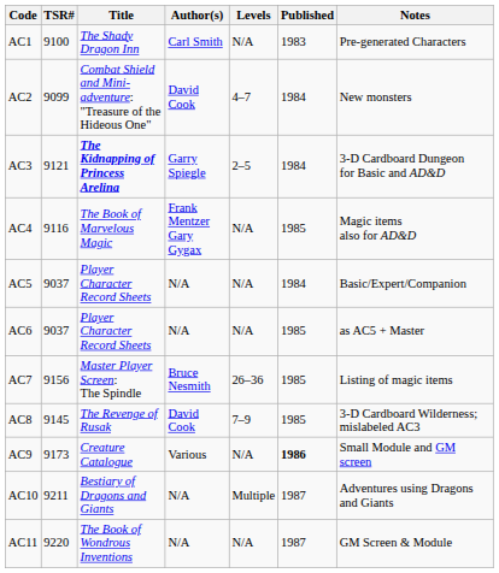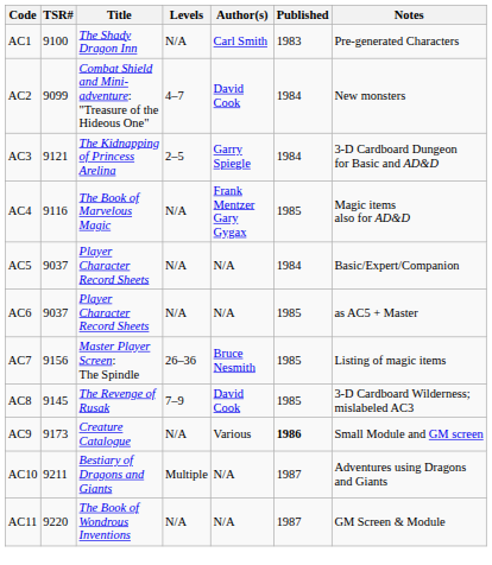columns swapped: Levels <-> Author(s)
AC3 | Title: bold -> normal
